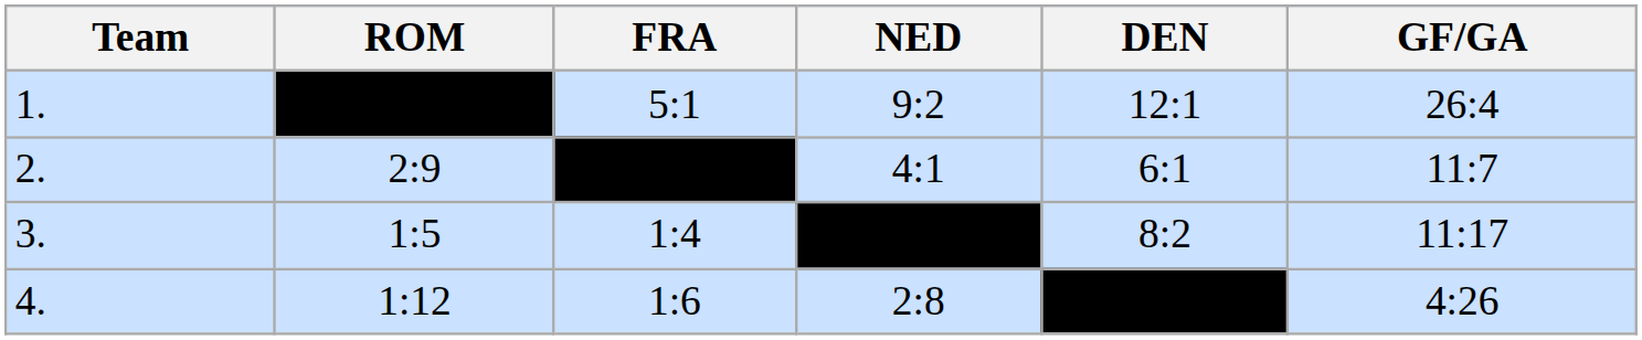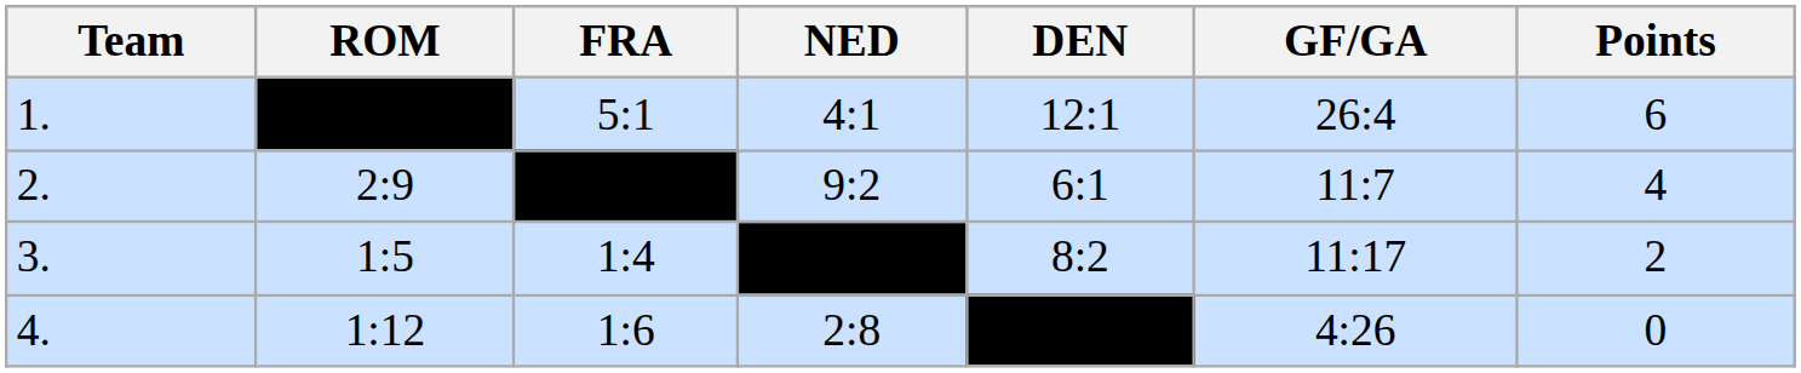+ column: Points | 6 | 4 | 2 | 0
1. | NED: 9:2 -> 4:1
2. | NED: 4:1 -> 9:2
